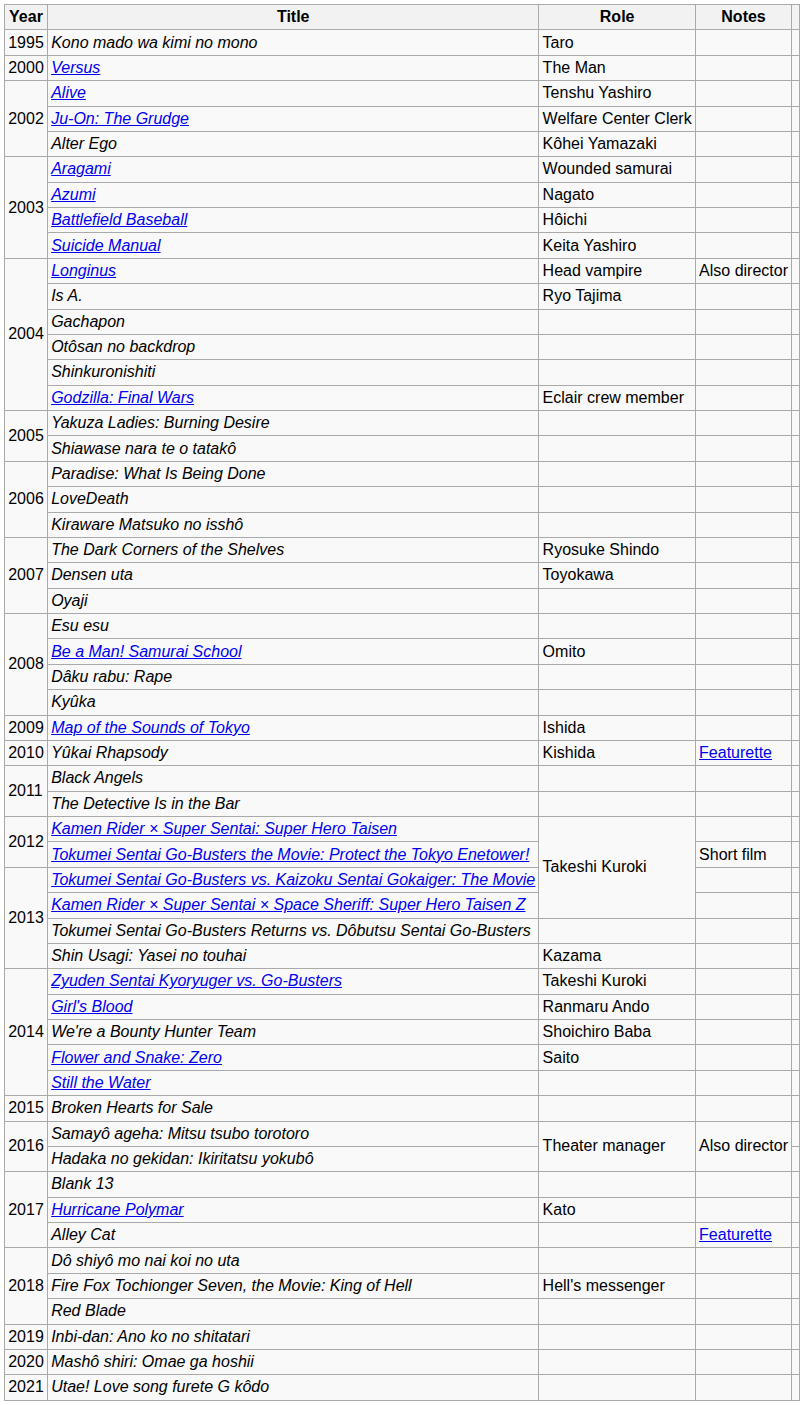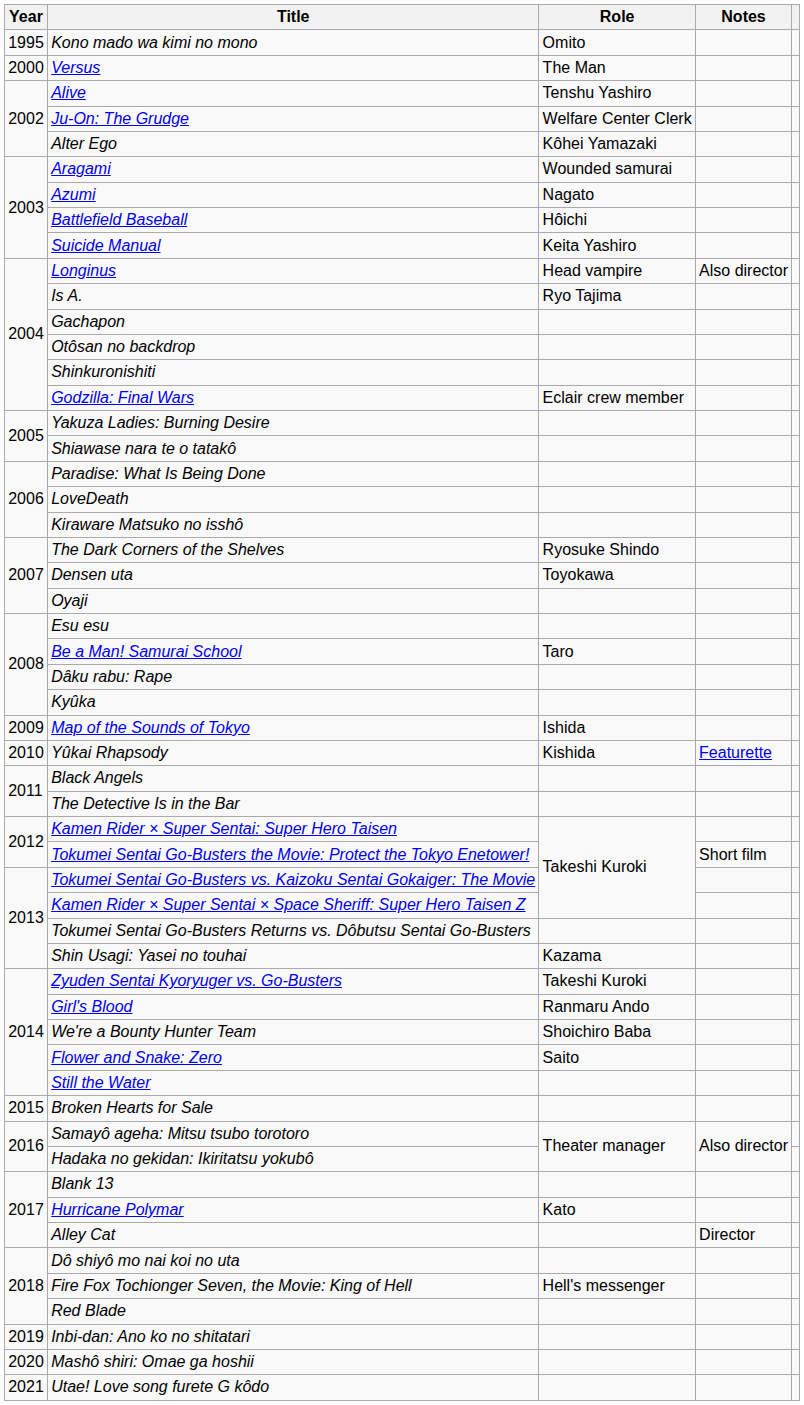Kono mado wa kimi no mono | Role: Taro -> Omito
Be a Man! Samurai School | Role: Omito -> Taro
Alley Cat | Notes: Featurette -> Director
